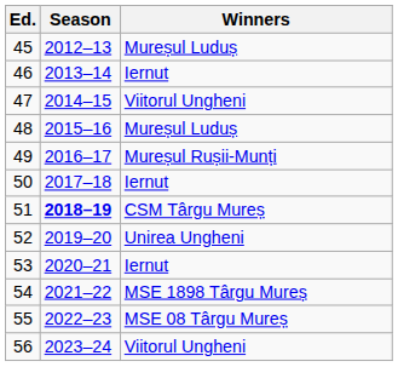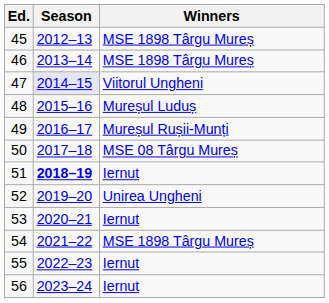45 | Winners: Mureșul Luduș -> MSE 1898 Târgu Mureș
46 | Winners: Iernut -> MSE 1898 Târgu Mureș
47 | Season: no background -> lavender background
50 | Winners: Iernut -> MSE 08 Târgu Mureș
51 | Winners: CSM Târgu Mureș -> Iernut
55 | Winners: MSE 08 Târgu Mureș -> Iernut
56 | Winners: Viitorul Ungheni -> Iernut
